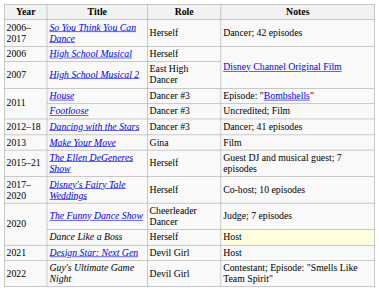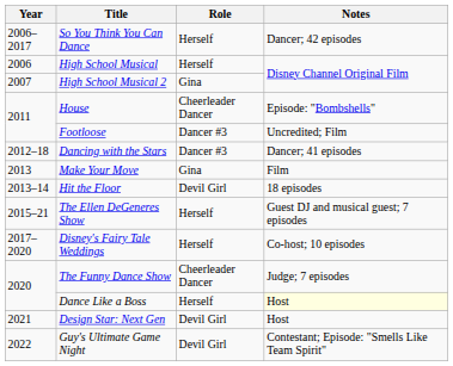High School Musical 2 | Role: East High Dancer -> Gina
House | Role: Dancer #3 -> Cheerleader Dancer
+ row: 2013–14 | Hit the Floor | Devil Girl | 18 episodes
